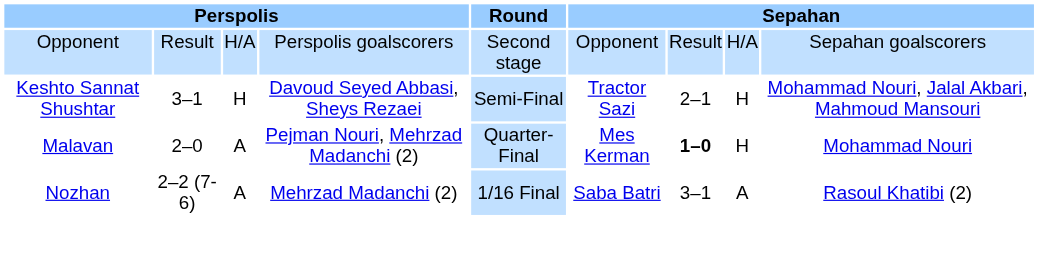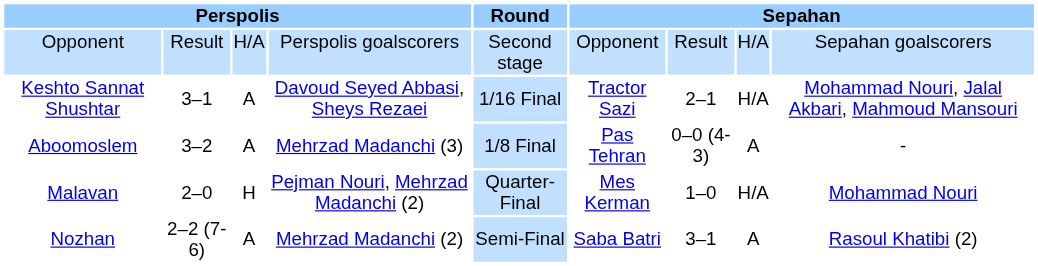Keshto Sannat Shushtar | column 3: H -> A
Keshto Sannat Shushtar | Round: Semi-Final -> 1/16 Final
Keshto Sannat Shushtar | column 8: H -> H/A
+ row: Aboomoslem | 3–2 | A | Mehrzad Madanchi (3) | 1/8 Final | Pas Tehran | 0–0 (4-3) | A | -
Malavan | column 3: A -> H
Malavan | column 7: bold -> normal
Malavan | column 8: H -> H/A
Nozhan | Round: 1/16 Final -> Semi-Final
